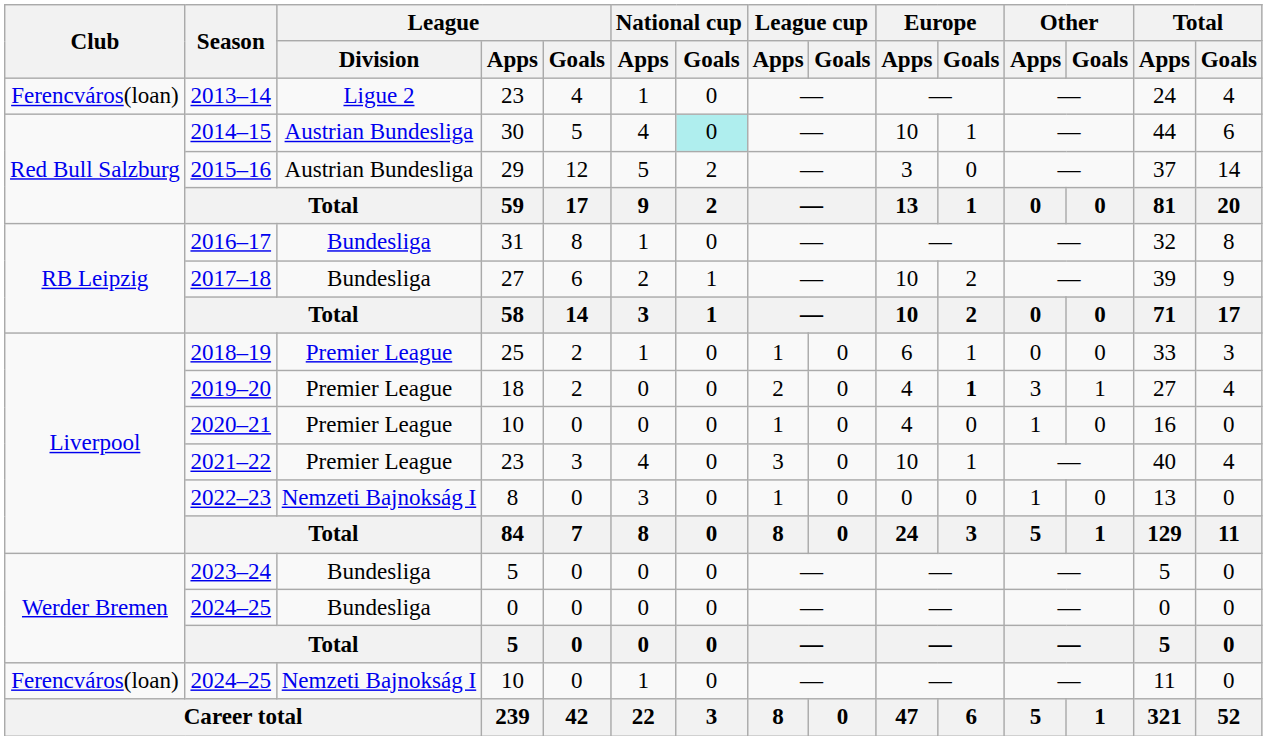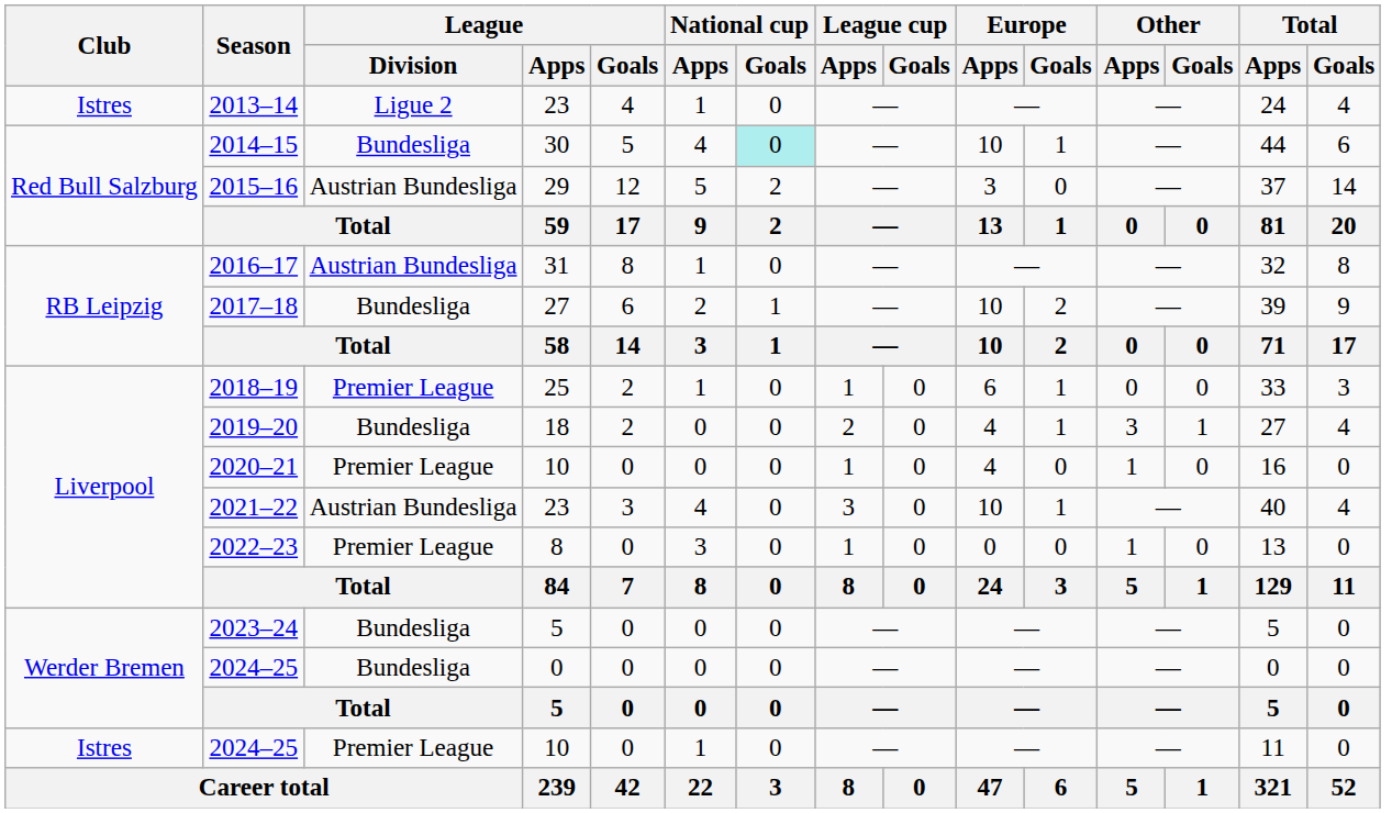2013–14 | Club: Ferencváros(loan) -> Istres
2014–15 | League / Division: Austrian Bundesliga -> Bundesliga
2016–17 | League / Division: Bundesliga -> Austrian Bundesliga
2019–20 | League / Division: Premier League -> Bundesliga
2019–20 | Europe / Goals: bold -> normal
2021–22 | League / Division: Premier League -> Austrian Bundesliga
2022–23 | League / Division: Nemzeti Bajnokság I -> Premier League
2024–25 / 10 | Club: Ferencváros(loan) -> Istres
2024–25 / 10 | League / Division: Nemzeti Bajnokság I -> Premier League
